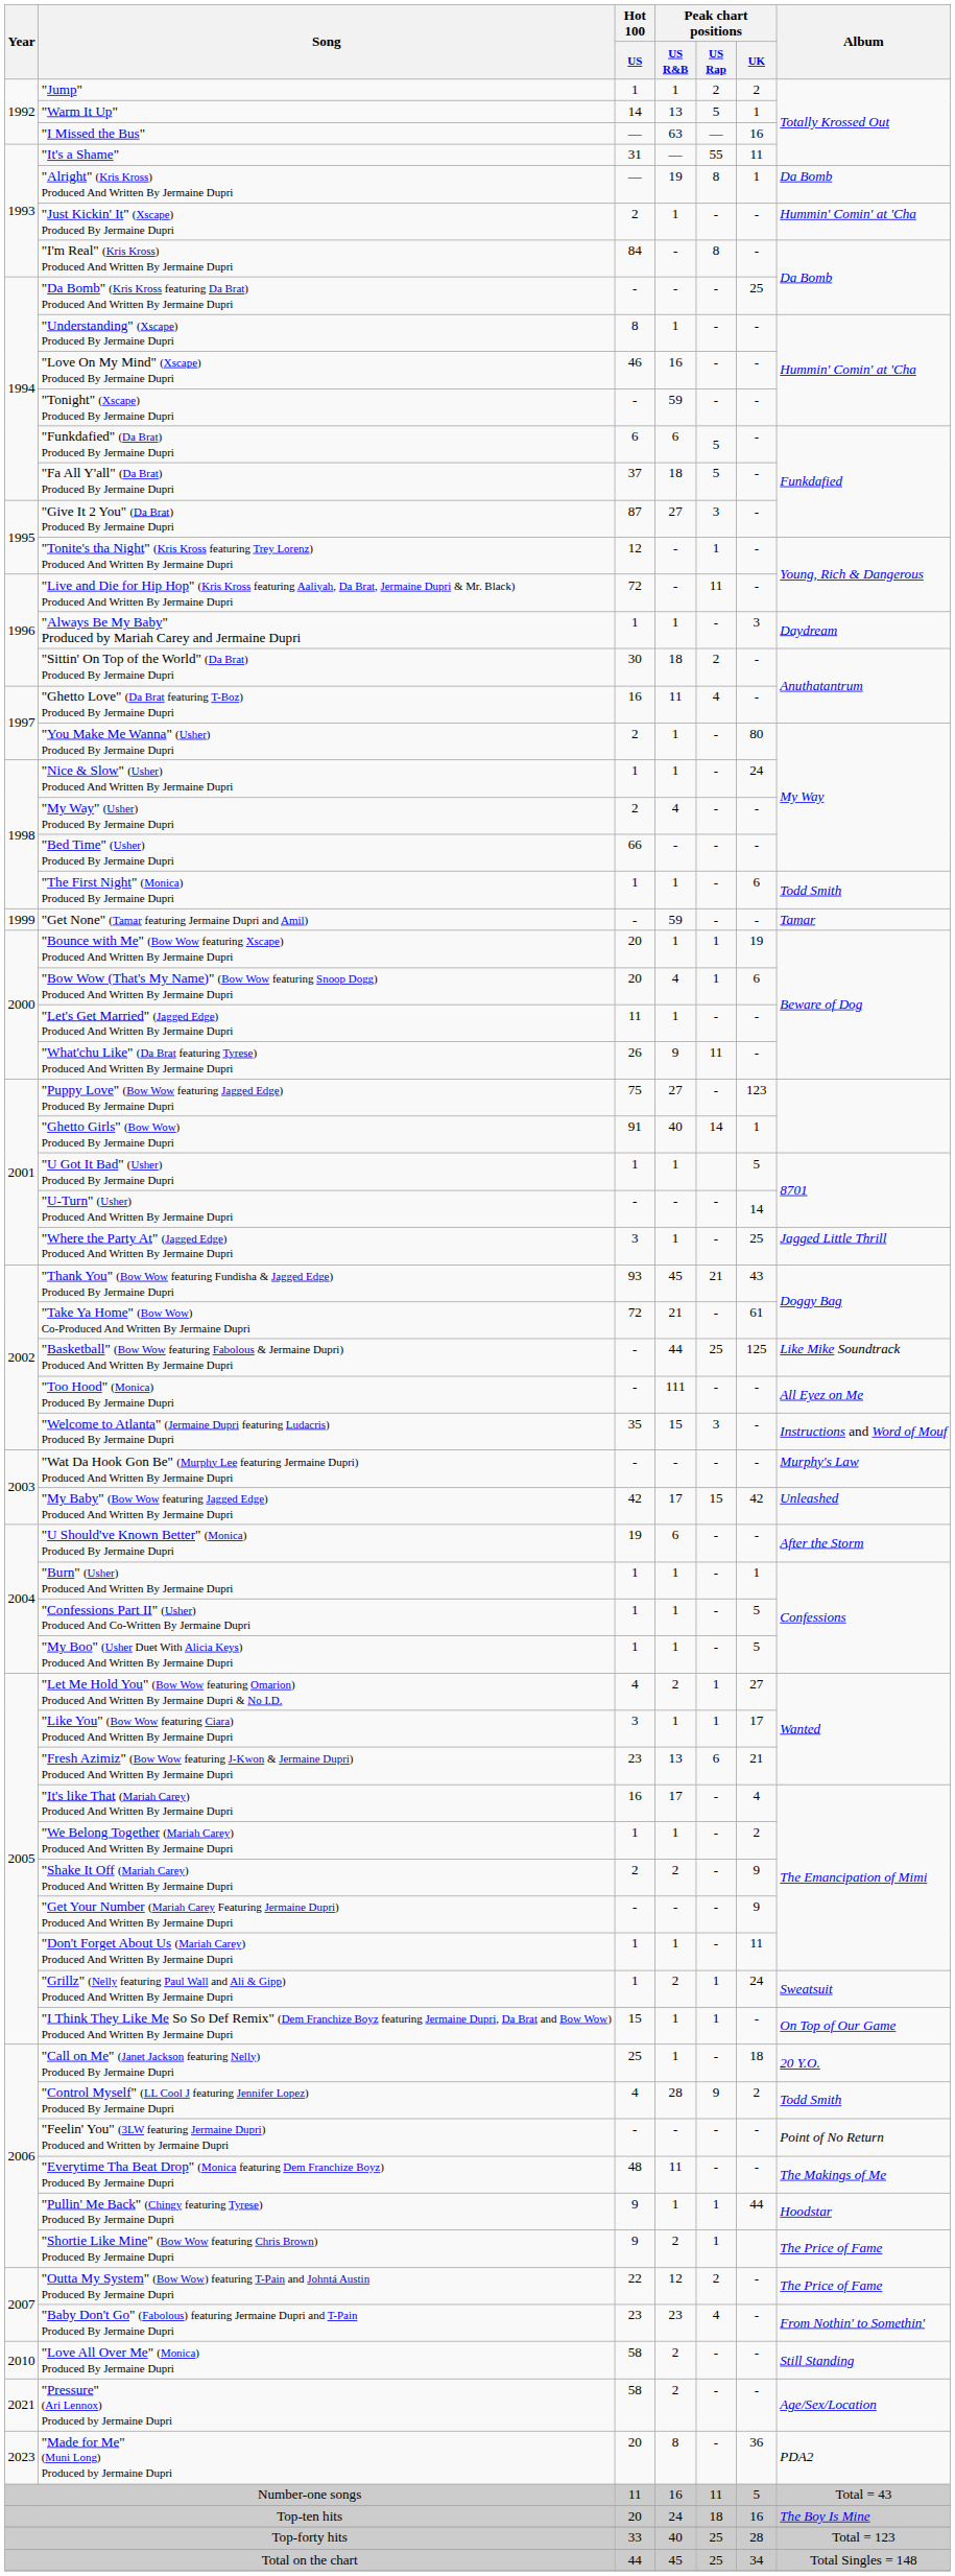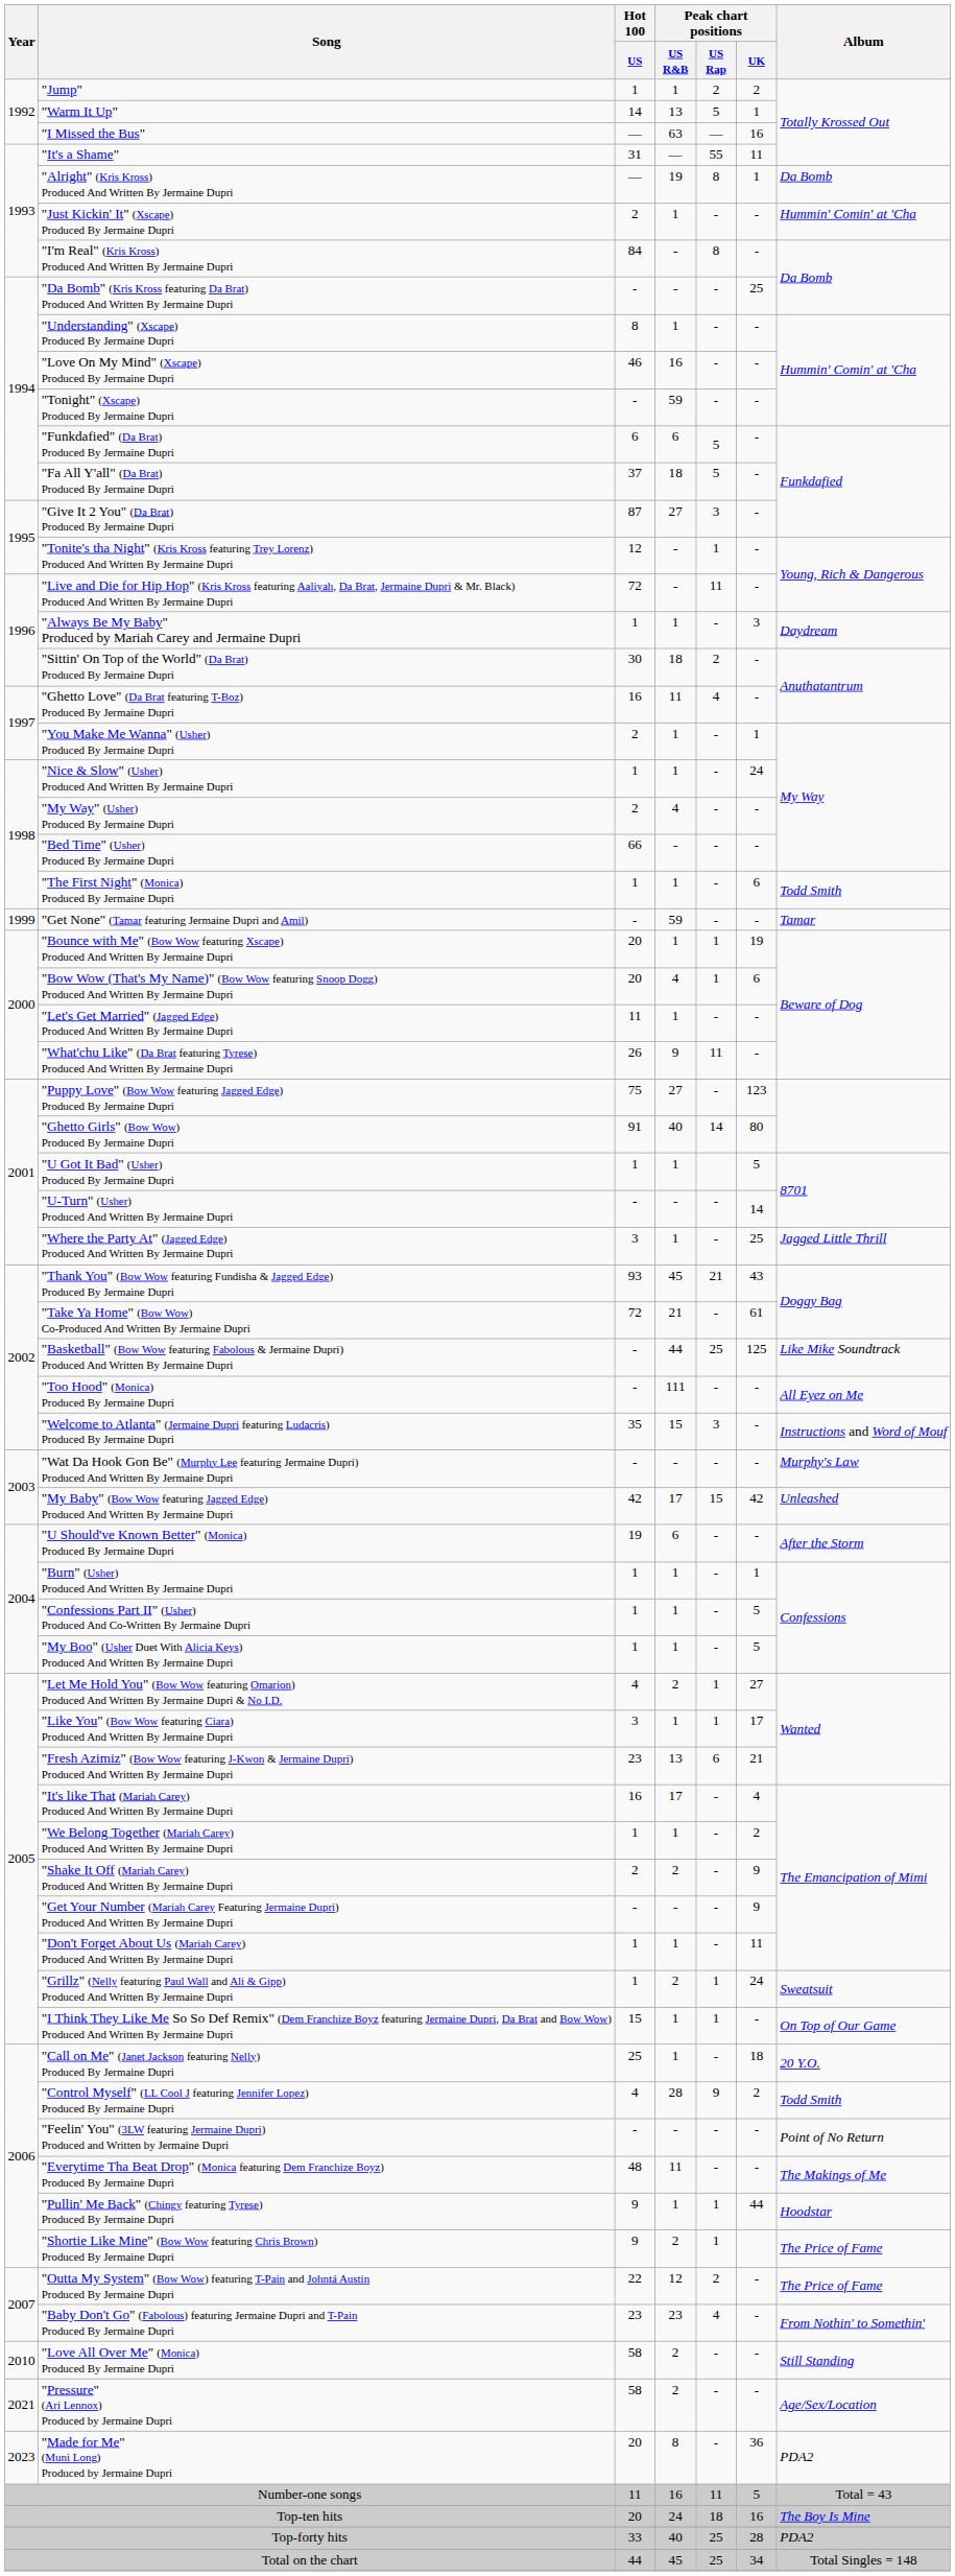"You Make Me Wanna" (Usher) Produced By Jermaine Dupri | Peak chart positions / UK: 80 -> 1
"Ghetto Girls" (Bow Wow) Produced By Jermaine Dupri | Peak chart positions / UK: 1 -> 80
Top-forty hits | Album: Total = 123 -> PDA2
